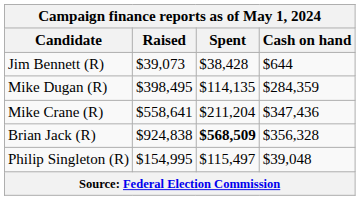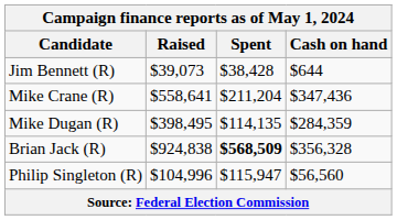rows swapped: Mike Crane (R) <-> Mike Dugan (R)
Philip Singleton (R) | Raised: $154,995 -> $104,996
Philip Singleton (R) | Spent: $115,497 -> $115,947
Philip Singleton (R) | Cash on hand: $39,048 -> $56,560
